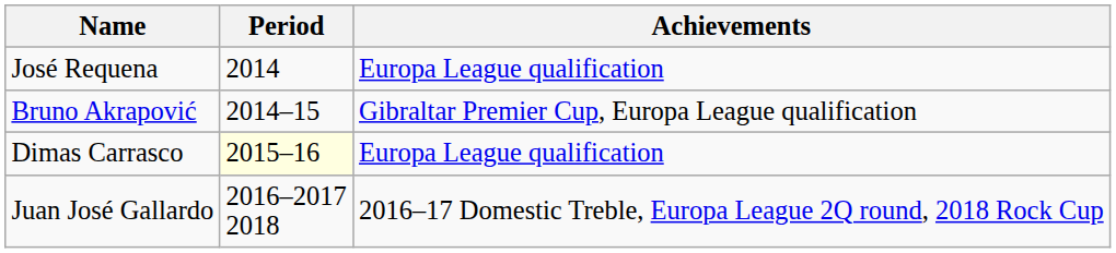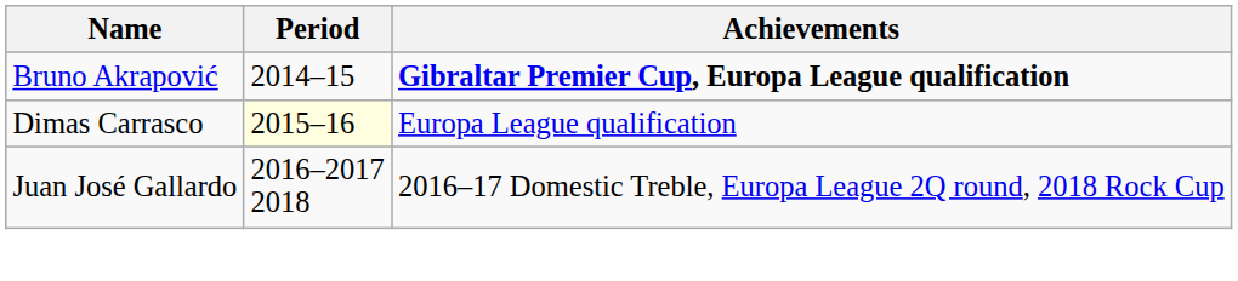- row: José Requena | 2014 | Europa League qualification
Bruno Akrapović | Achievements: normal -> bold
